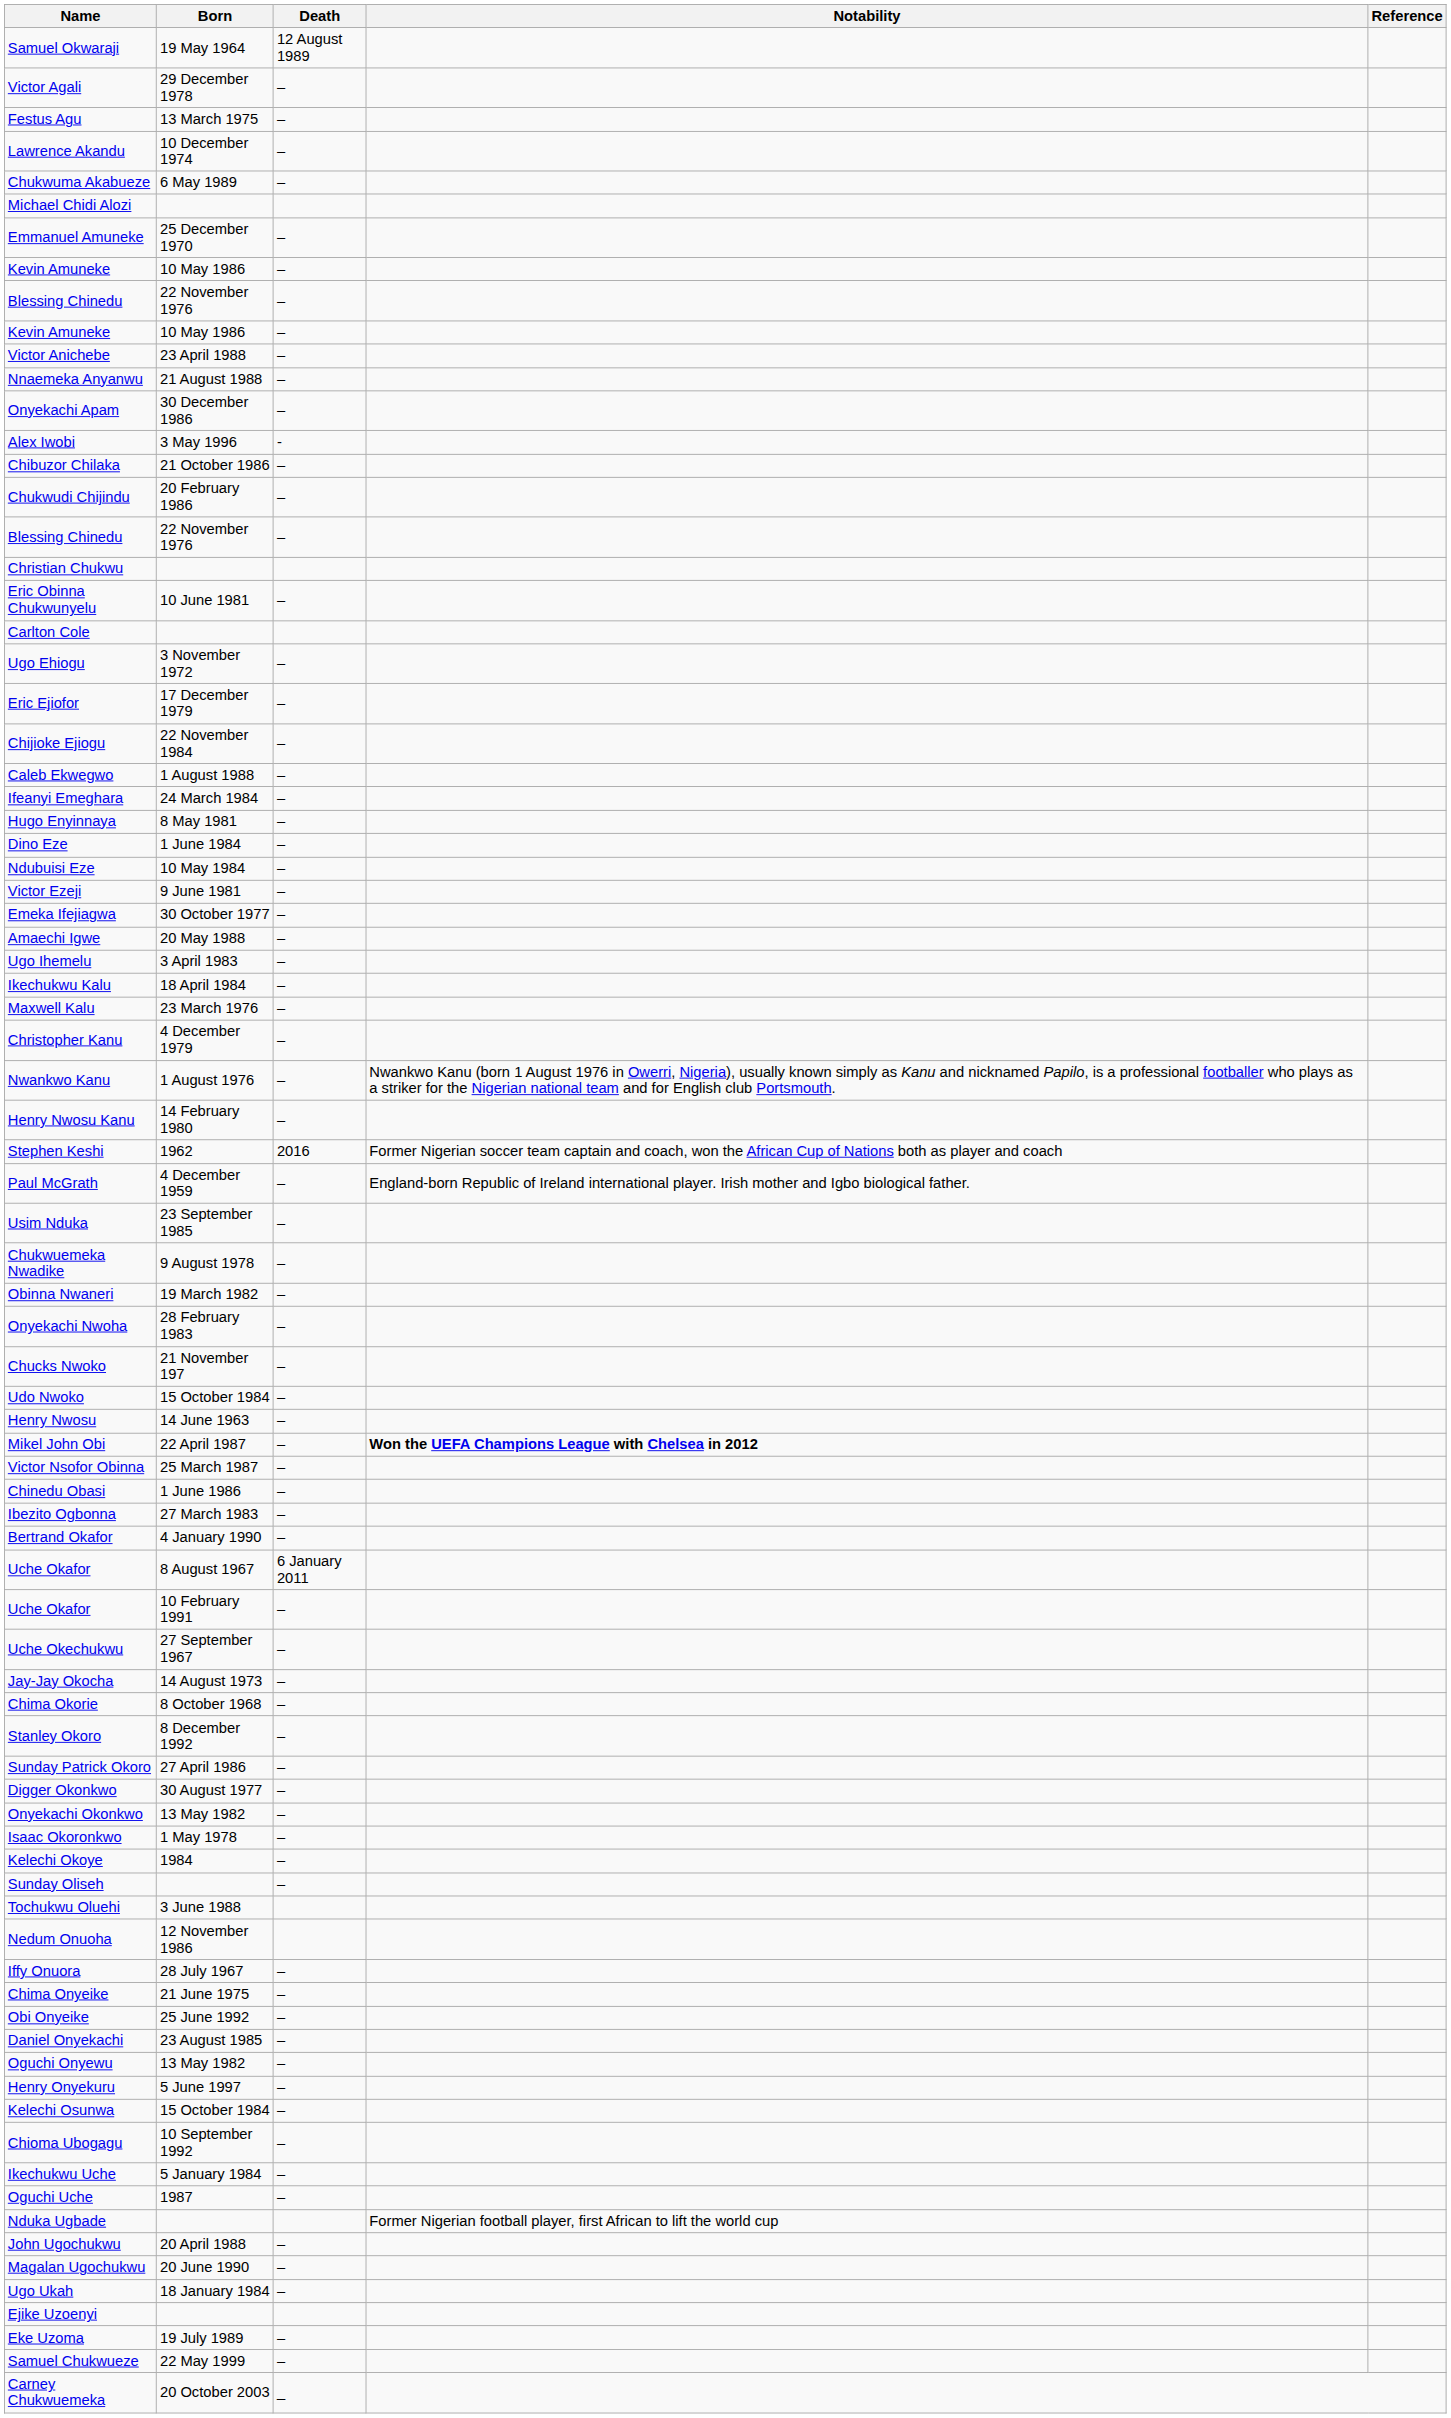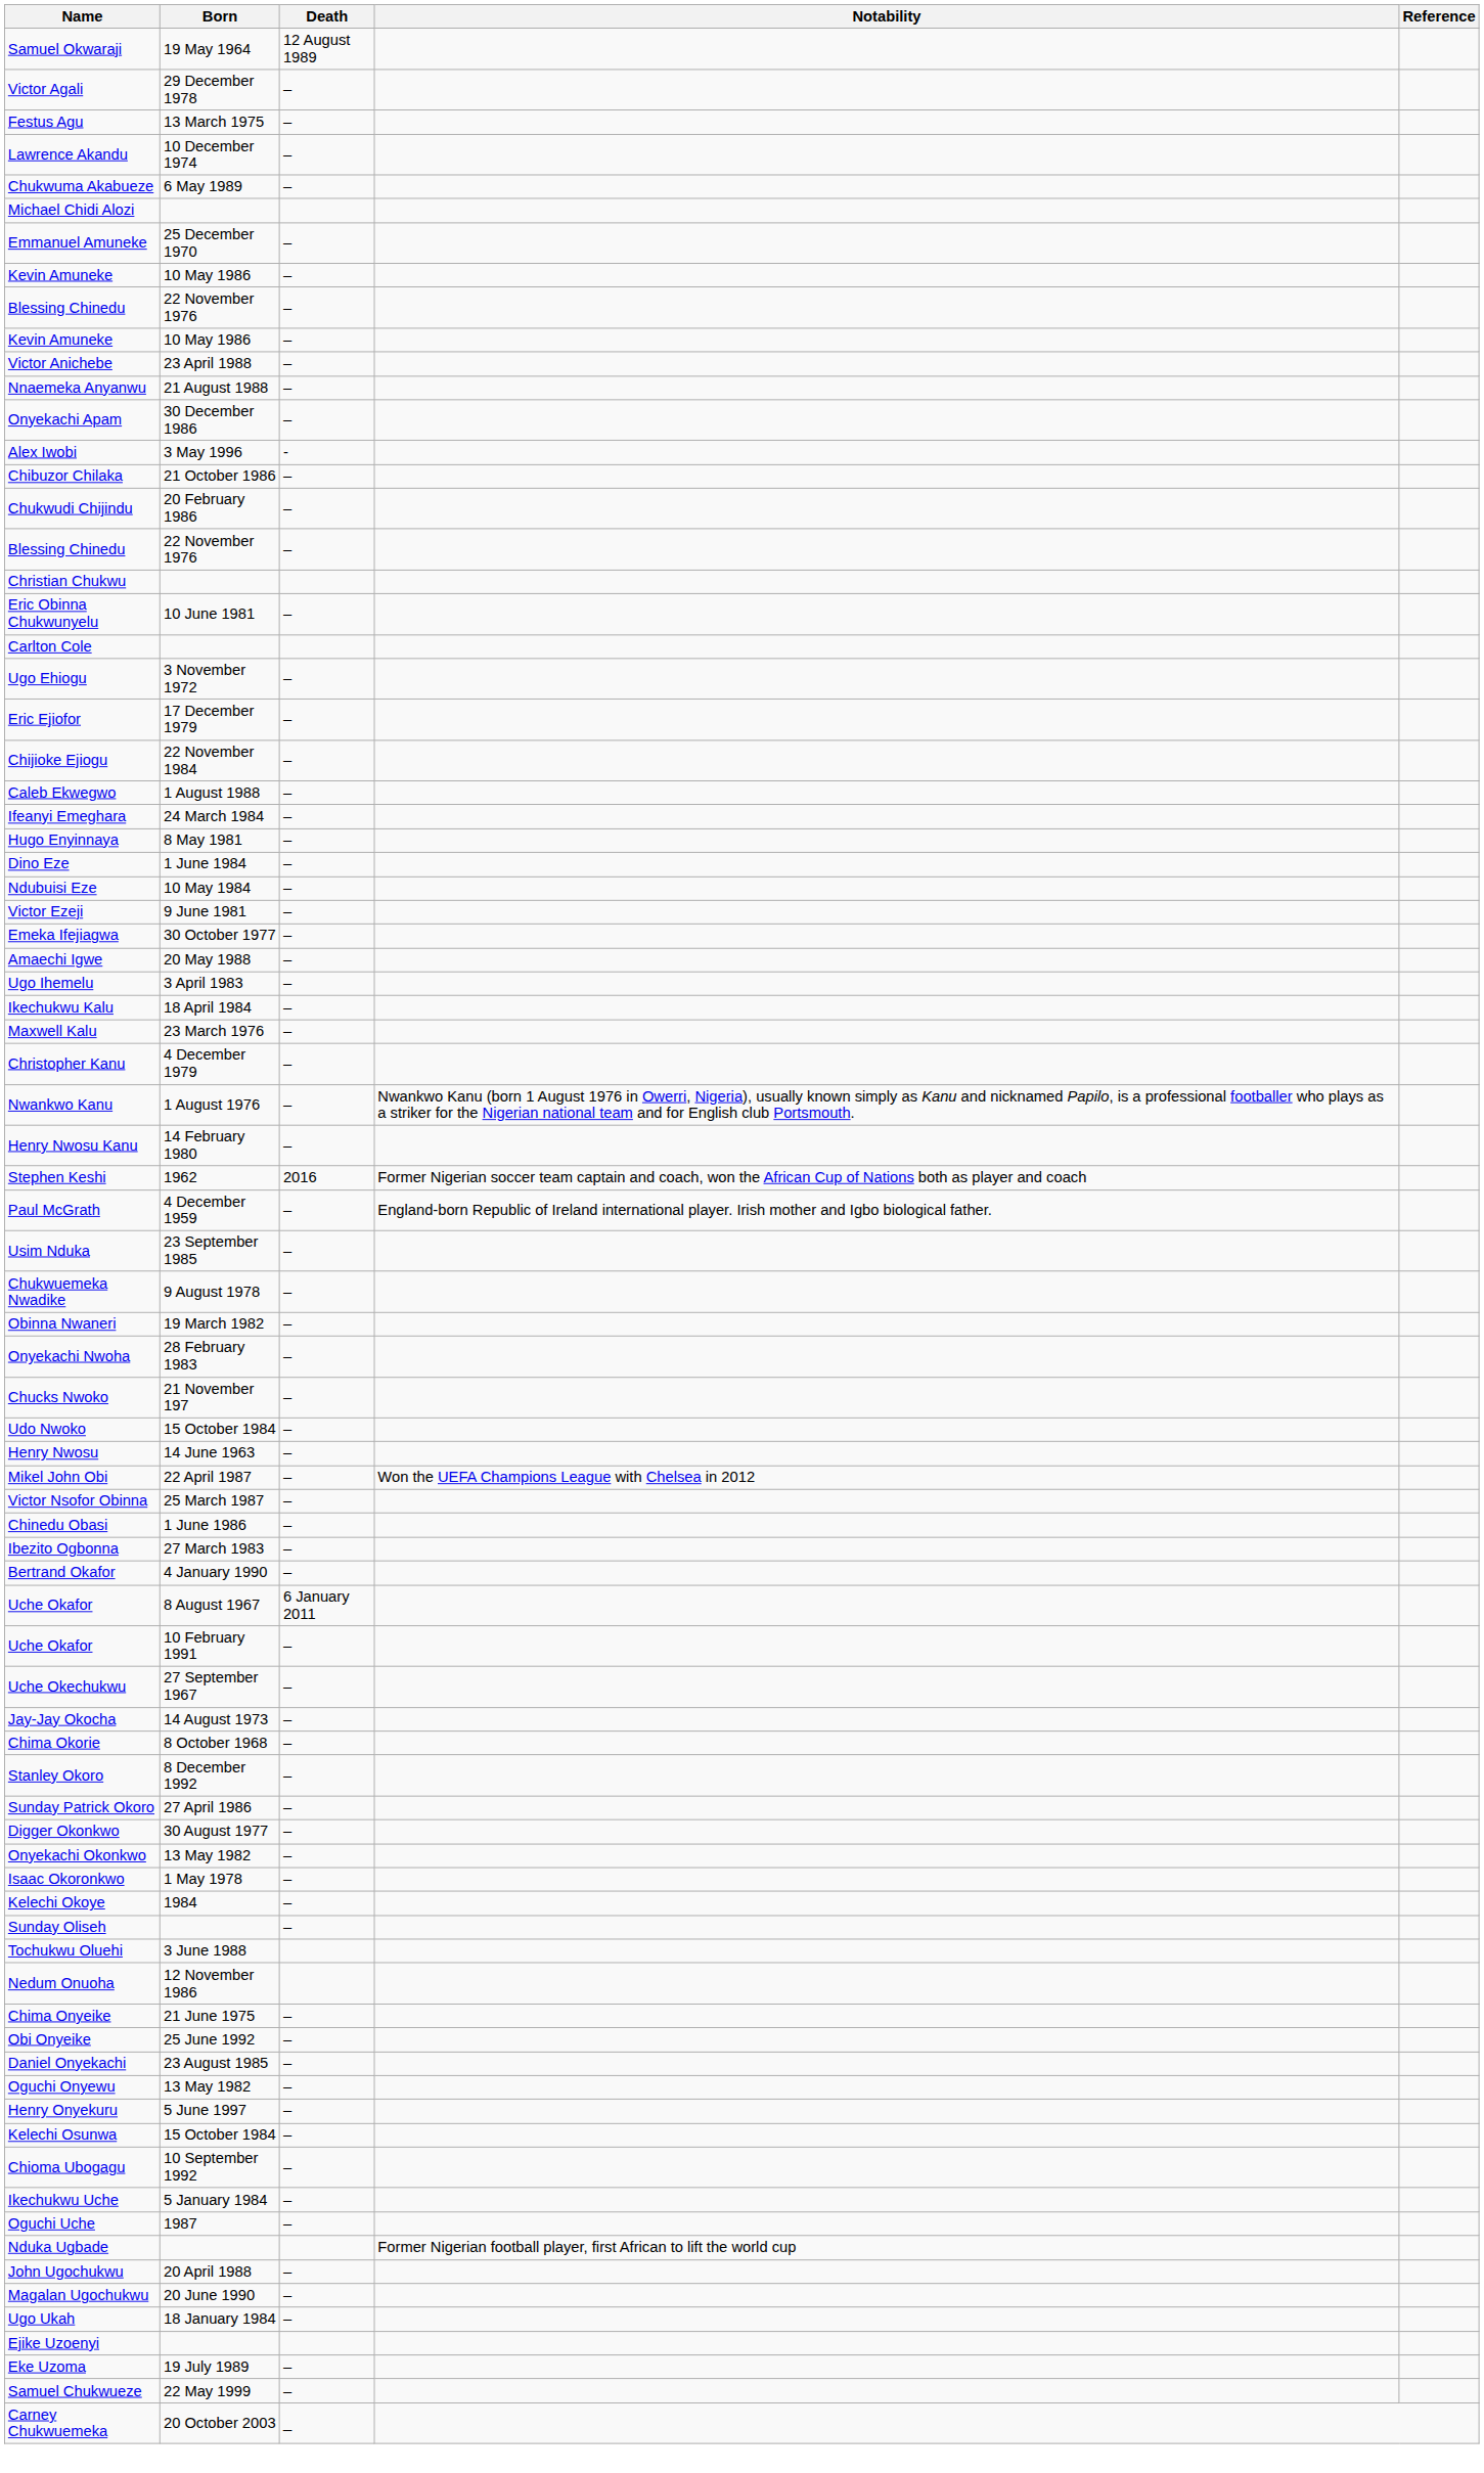Mikel John Obi | Notability: bold -> normal
- row: Iffy Onuora | 28 July 1967 | –
